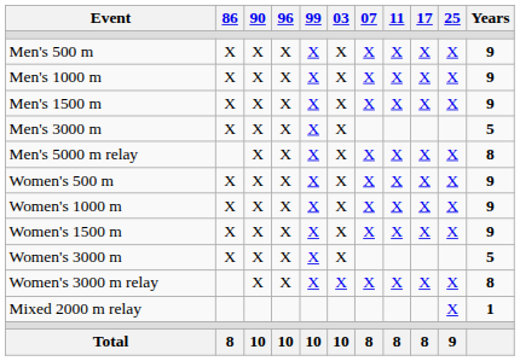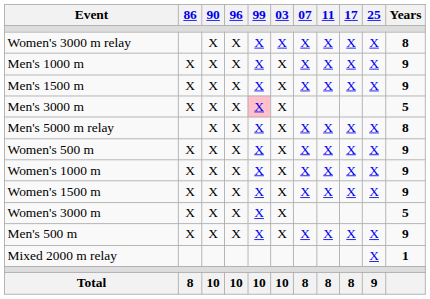rows swapped: Men's 500 m <-> Women's 3000 m relay
Men's 3000 m | 99: no background -> pink background
